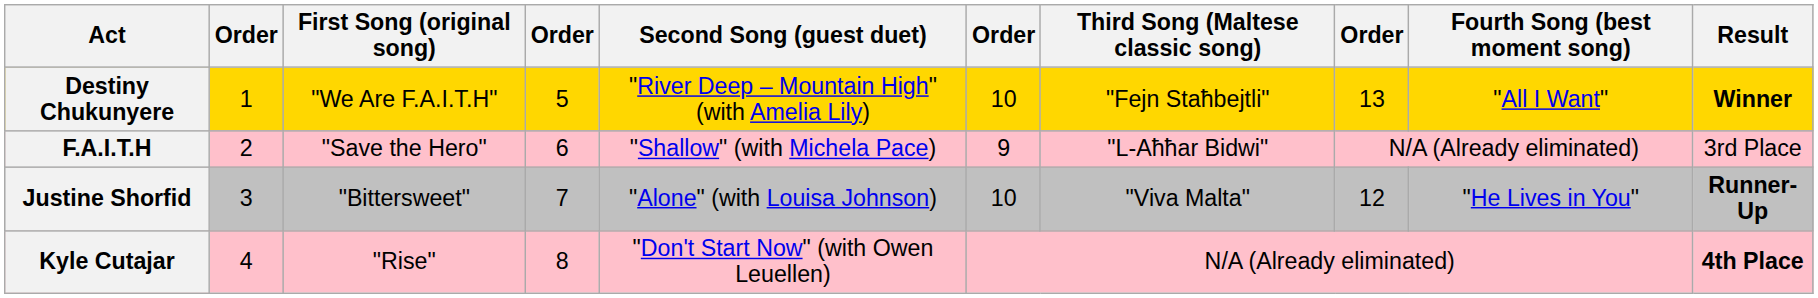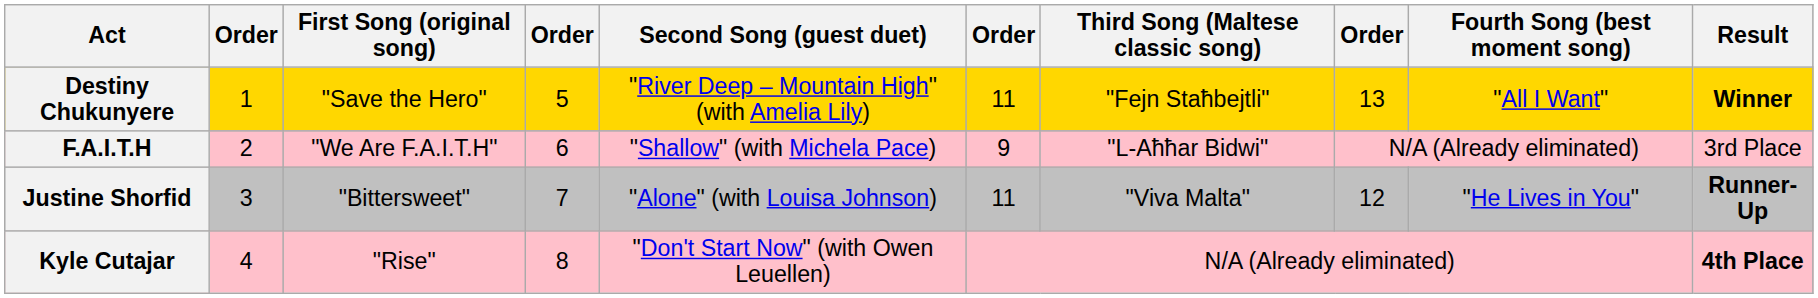Destiny Chukunyere | First Song (original song): "We Are F.A.I.T.H" -> "Save the Hero"
Destiny Chukunyere | column 6: 10 -> 11
F.A.I.T.H | First Song (original song): "Save the Hero" -> "We Are F.A.I.T.H"
Justine Shorfid | column 6: 10 -> 11
